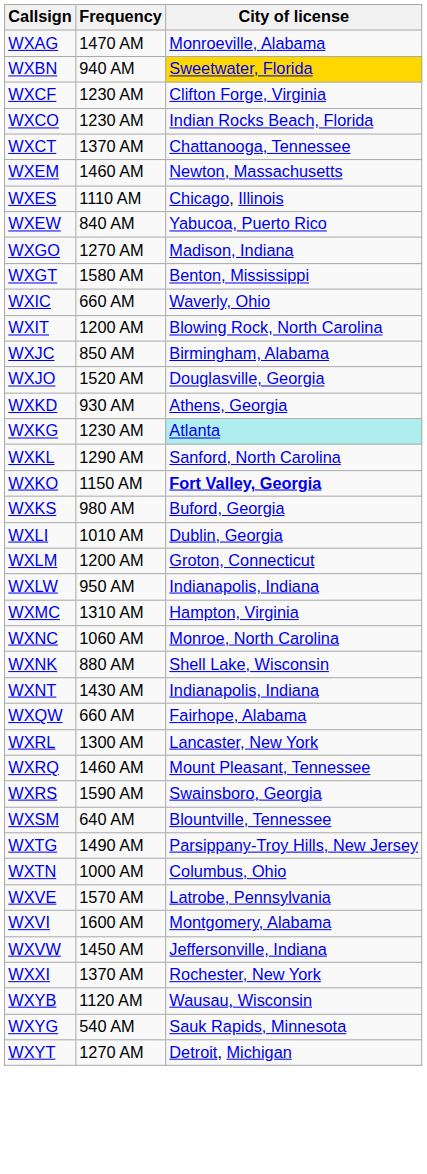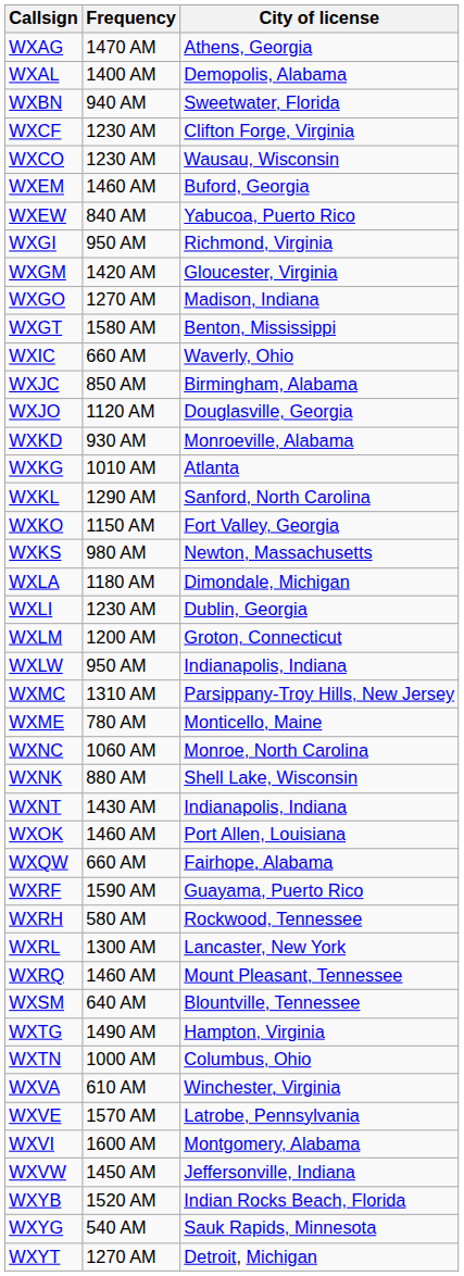WXAG | City of license: Monroeville, Alabama -> Athens, Georgia
+ row: WXAL | 1400 AM | Demopolis, Alabama
WXBN | City of license: gold background -> no background
WXCO | City of license: Indian Rocks Beach, Florida -> Wausau, Wisconsin
- row: WXCT | 1370 AM | Chattanooga, Tennessee
WXEM | City of license: Newton, Massachusetts -> Buford, Georgia
- row: WXES | 1110 AM | Chicago, Illinois
+ row: WXGI | 950 AM | Richmond, Virginia
+ row: WXGM | 1420 AM | Gloucester, Virginia
- row: WXIT | 1200 AM | Blowing Rock, North Carolina
WXJO | Frequency: 1520 AM -> 1120 AM
WXKD | City of license: Athens, Georgia -> Monroeville, Alabama
WXKG | Frequency: 1230 AM -> 1010 AM
WXKG | City of license: paleturquoise background -> no background
WXKO | City of license: bold -> normal
WXKS | City of license: Buford, Georgia -> Newton, Massachusetts
+ row: WXLA | 1180 AM | Dimondale, Michigan
WXLI | Frequency: 1010 AM -> 1230 AM
WXMC | City of license: Hampton, Virginia -> Parsippany-Troy Hills, New Jersey
+ row: WXME | 780 AM | Monticello, Maine
+ row: WXOK | 1460 AM | Port Allen, Louisiana
+ row: WXRF | 1590 AM | Guayama, Puerto Rico
+ row: WXRH | 580 AM | Rockwood, Tennessee
- row: WXRS | 1590 AM | Swainsboro, Georgia
WXTG | City of license: Parsippany-Troy Hills, New Jersey -> Hampton, Virginia
+ row: WXVA | 610 AM | Winchester, Virginia
- row: WXXI | 1370 AM | Rochester, New York
WXYB | Frequency: 1120 AM -> 1520 AM
WXYB | City of license: Wausau, Wisconsin -> Indian Rocks Beach, Florida
